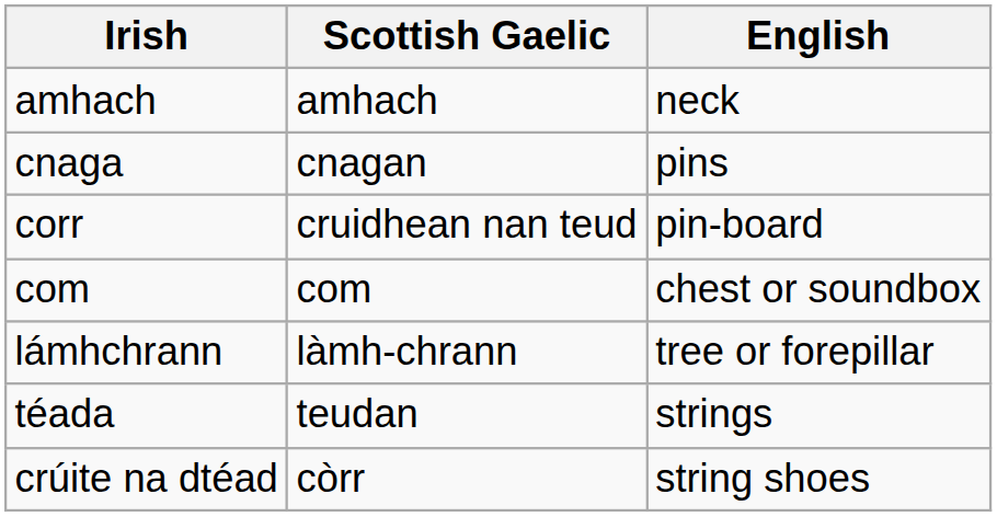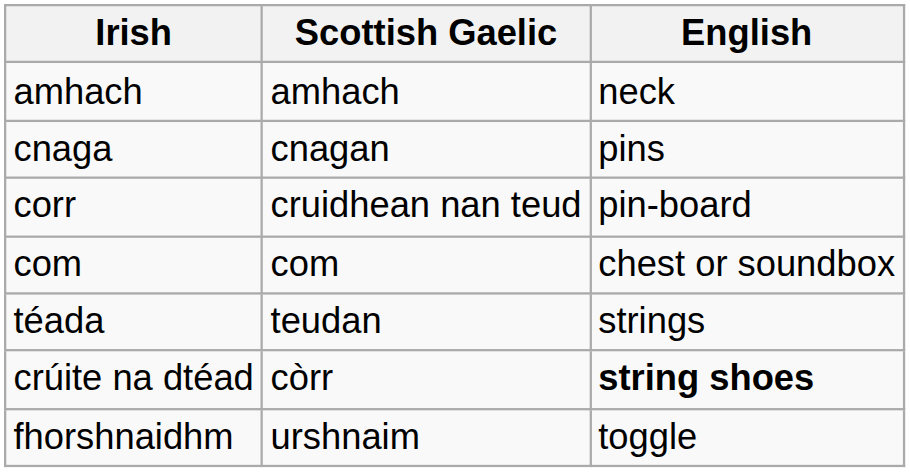- row: lámhchrann | làmh-chrann | tree or forepillar
crúite na dtéad | English: normal -> bold
+ row: fhorshnaidhm | urshnaim | toggle
